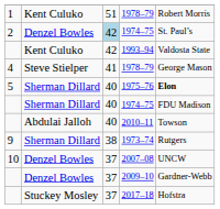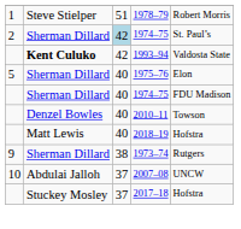1 / 1978–79 | column 2: Kent Culuko -> Steve Stielper
2 / 1974–75 | column 2: Denzel Bowles -> Sherman Dillard
1993–94 | column 2: normal -> bold
- row: 4 | Steve Stielper | 41 | 1978–79 | George Mason
1975–76 | column 5: bold -> normal
2010–11 | column 2: Abdulai Jalloh -> Denzel Bowles
+ row: Matt Lewis | 40 | 2018–19 | Hofstra
2007–08 | column 2: Denzel Bowles -> Abdulai Jalloh
- row: Denzel Bowles | 37 | 2009–10 | Gardner-Webb
